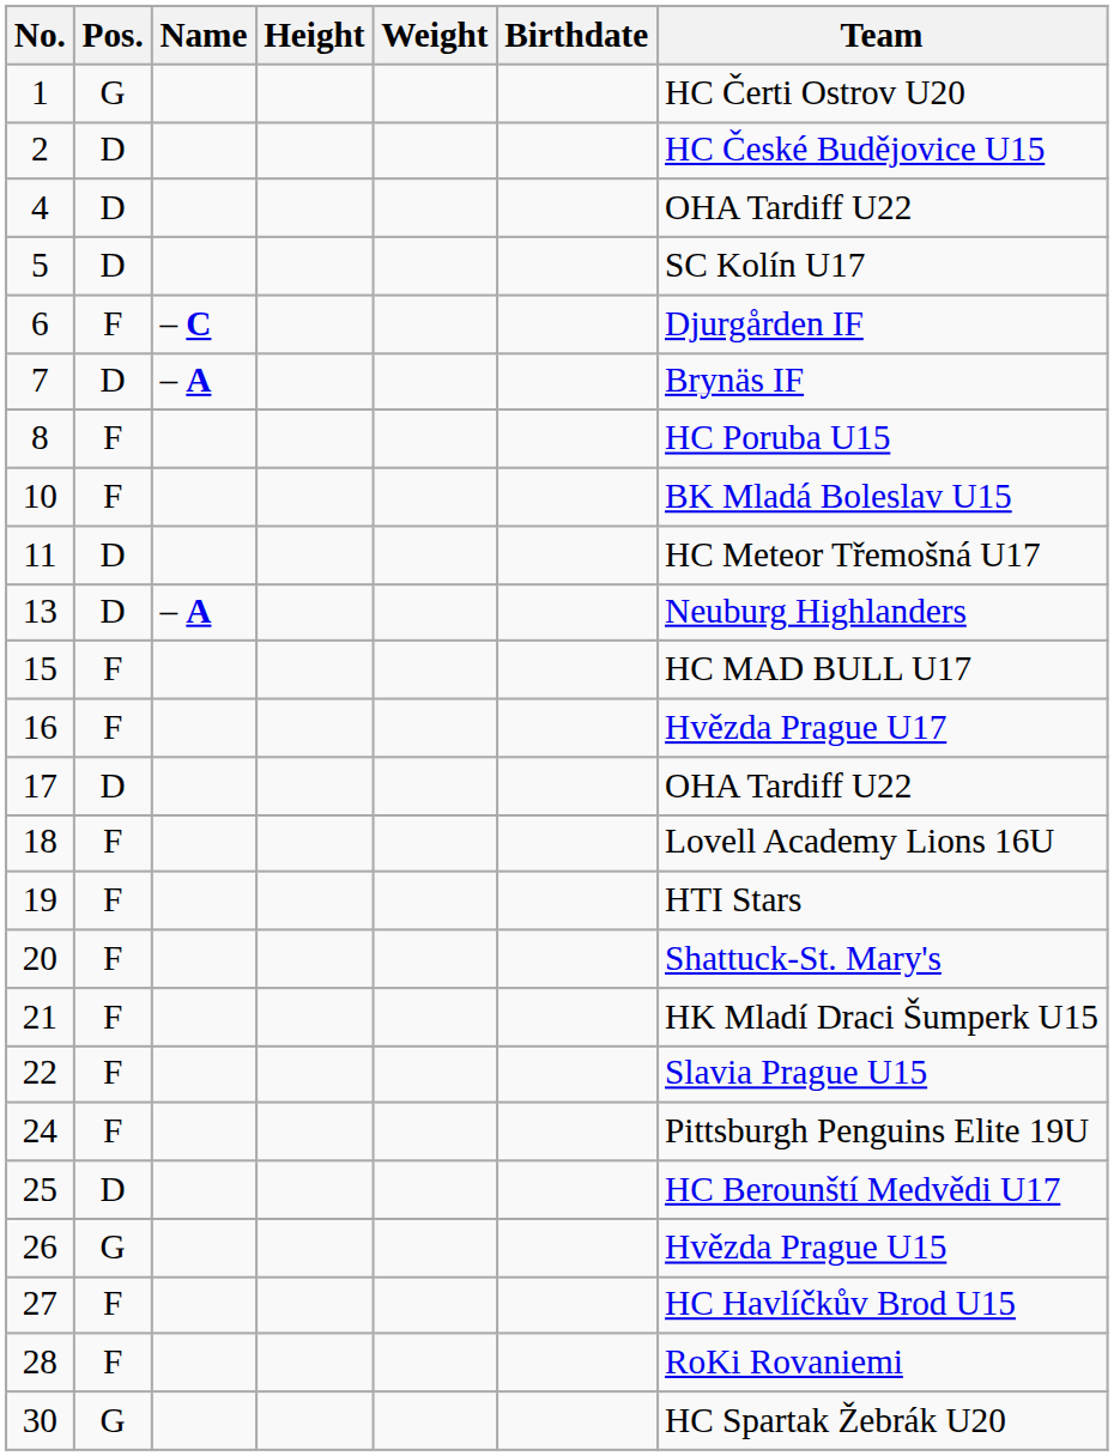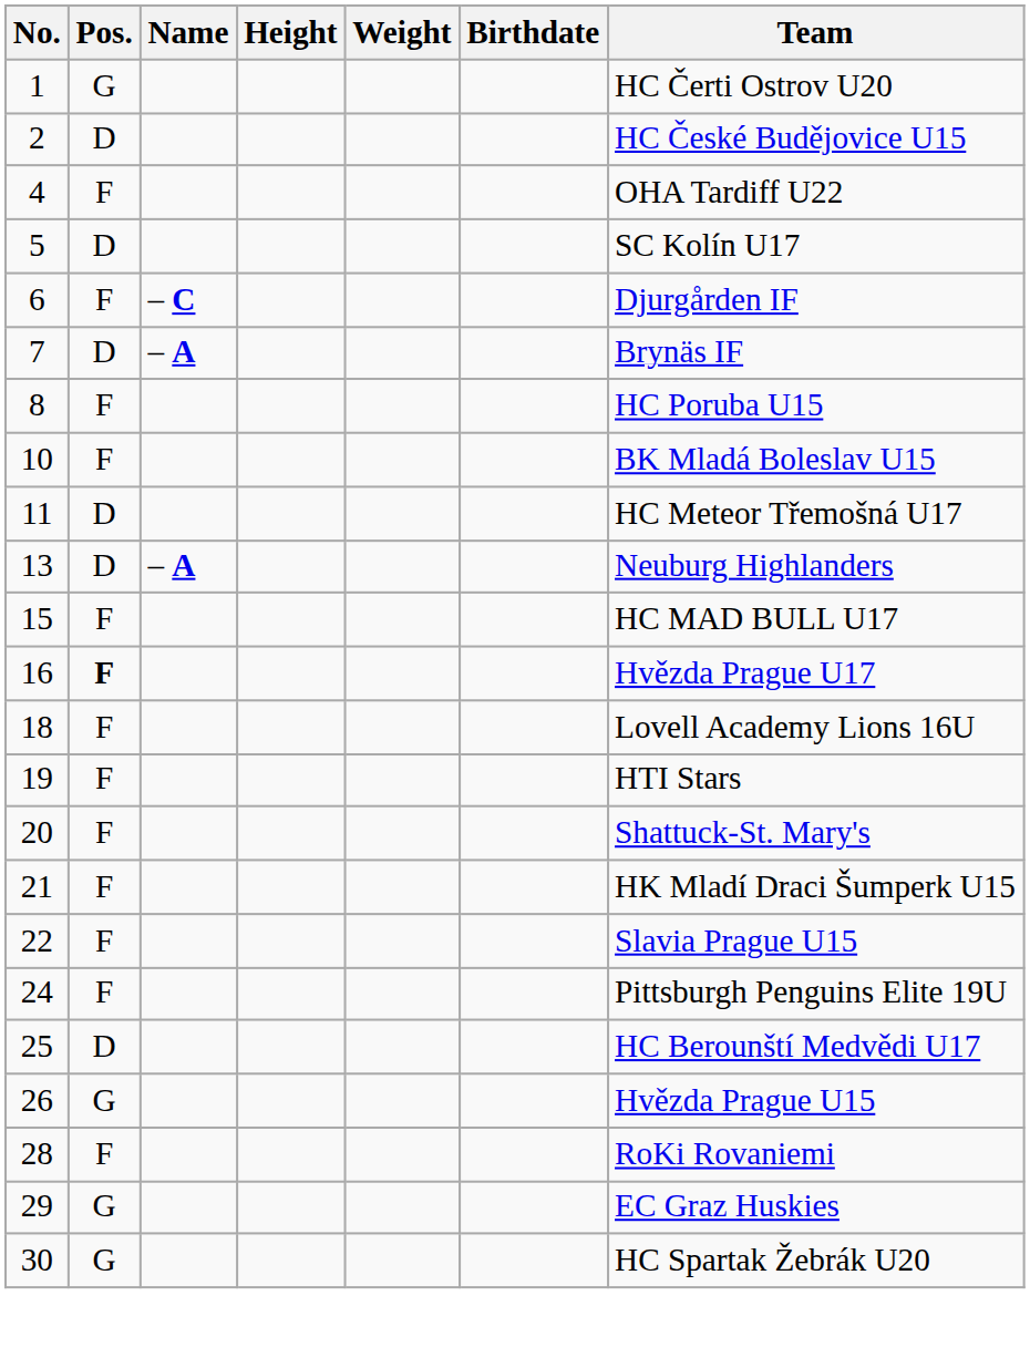4 | Pos.: D -> F
16 | Pos.: normal -> bold
- row: 17 | D | OHA Tardiff U22
- row: 27 | F | HC Havlíčkův Brod U15
+ row: 29 | G | EC Graz Huskies
